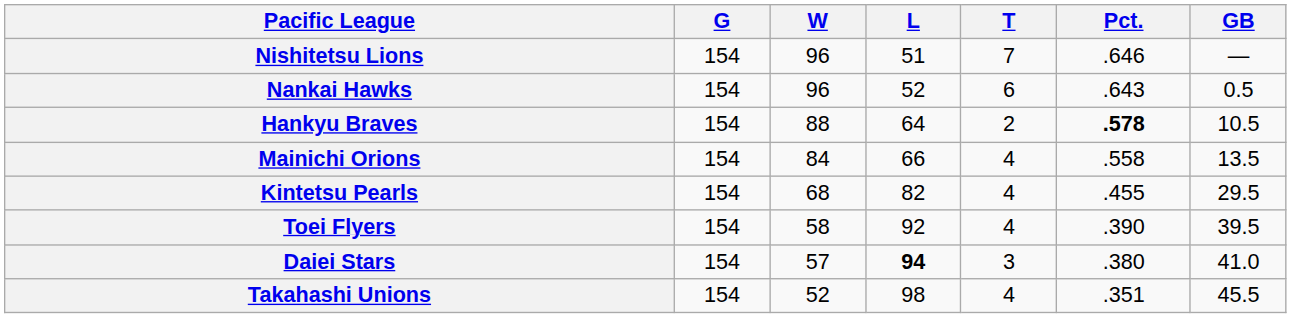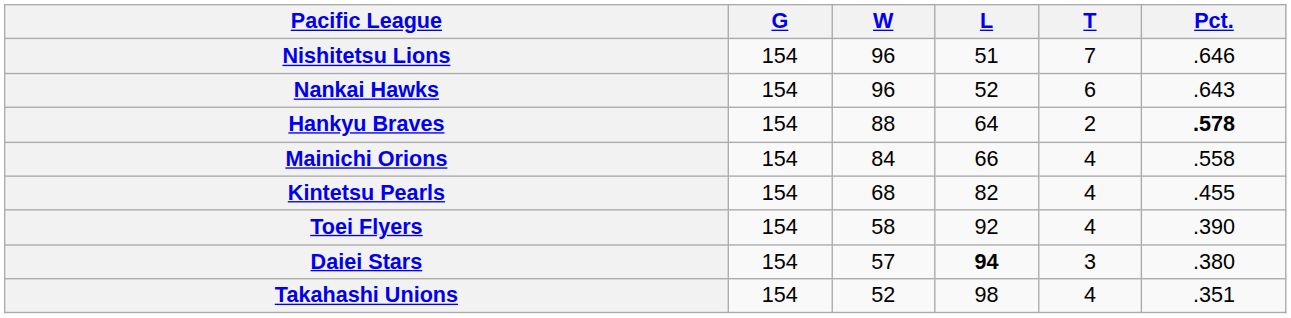- column: GB | — | 0.5 | 10.5 | 13.5 | 29.5 | 39.5 | 41.0 | 45.5
